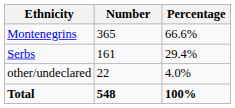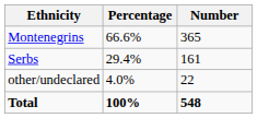columns swapped: Number <-> Percentage
